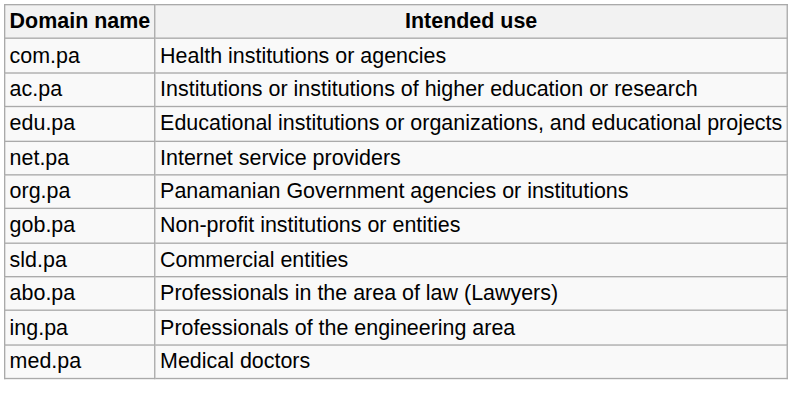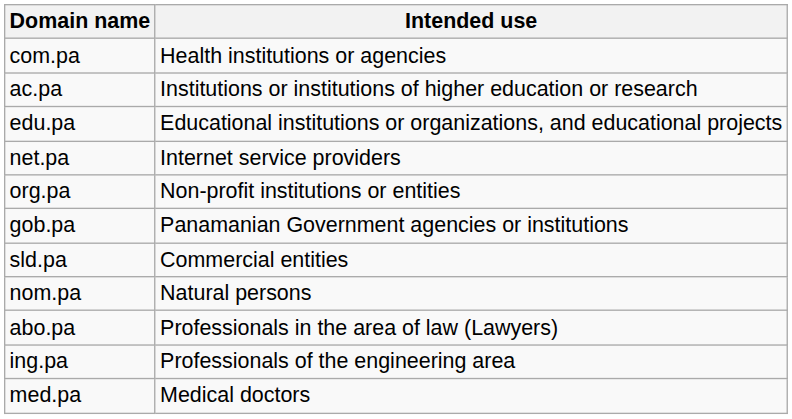org.pa | Intended use: Panamanian Government agencies or institutions -> Non-profit institutions or entities
gob.pa | Intended use: Non-profit institutions or entities -> Panamanian Government agencies or institutions
+ row: nom.pa | Natural persons
